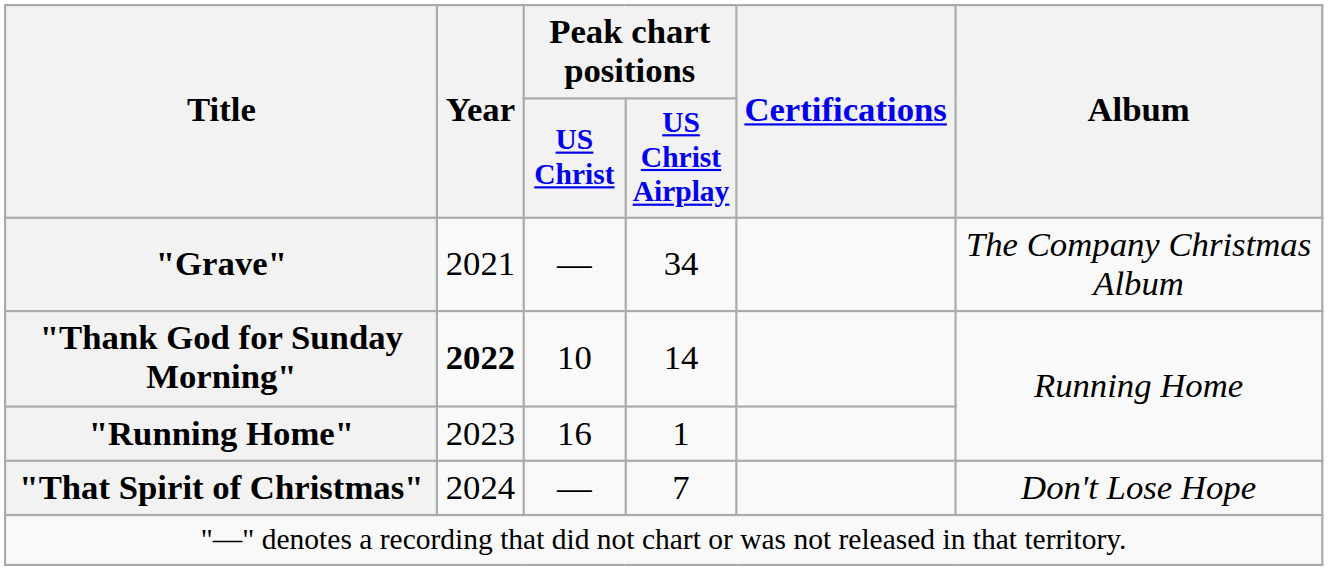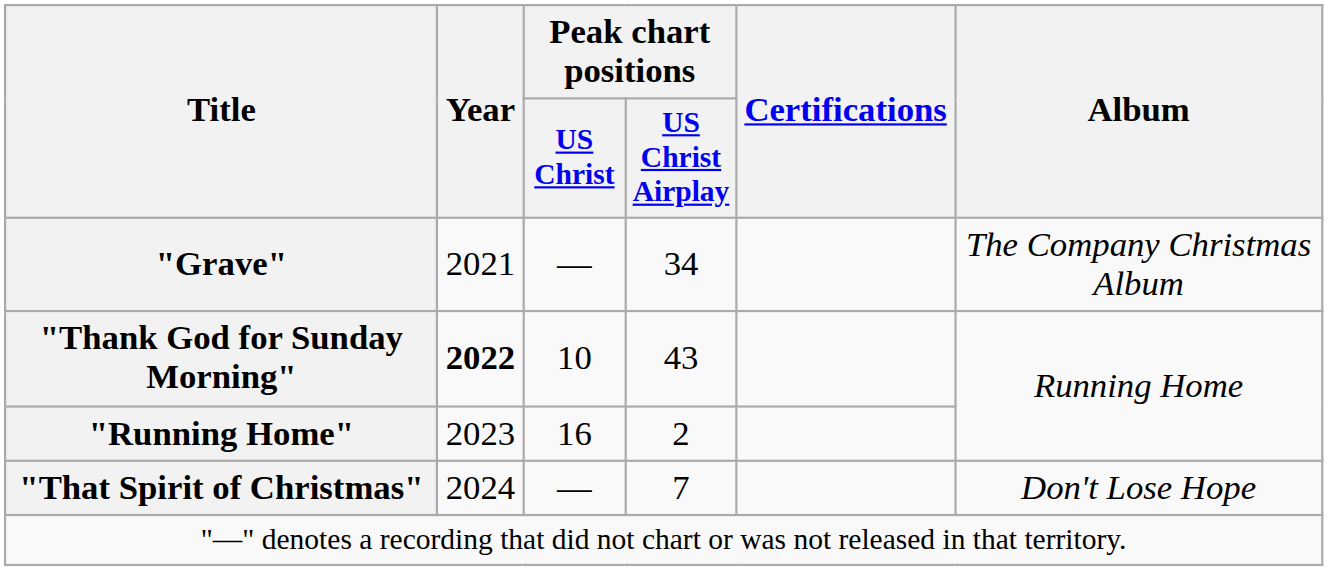"Thank God for Sunday Morning" | Peak chart positions / US Christ Airplay: 14 -> 43
"Running Home" | Peak chart positions / US Christ Airplay: 1 -> 2
